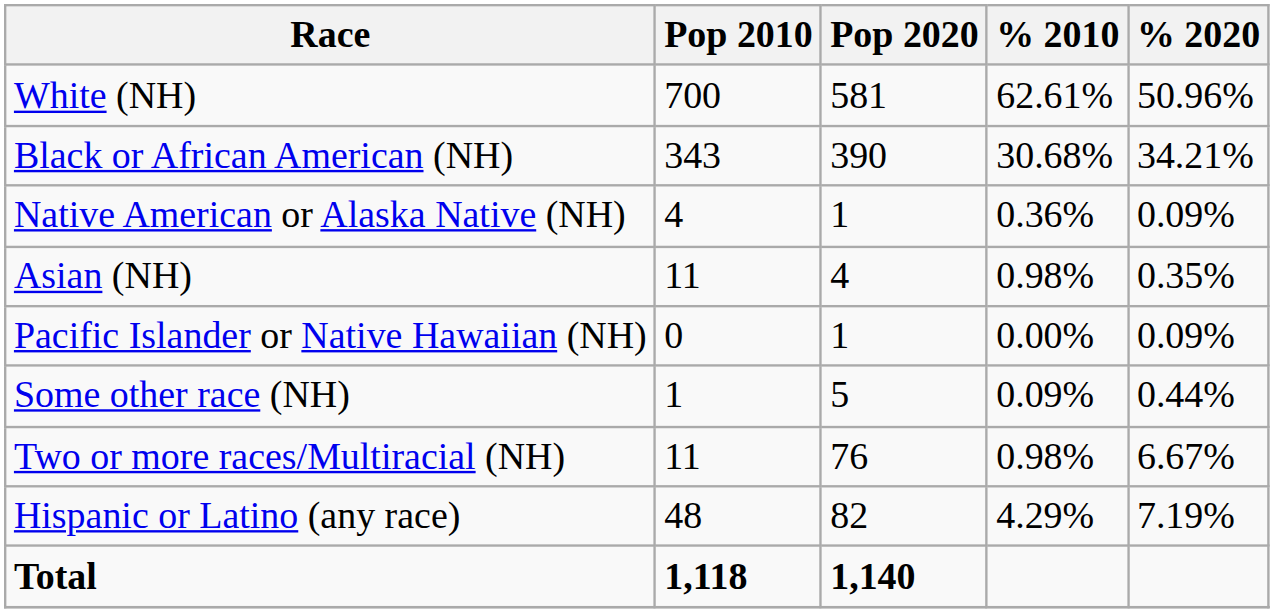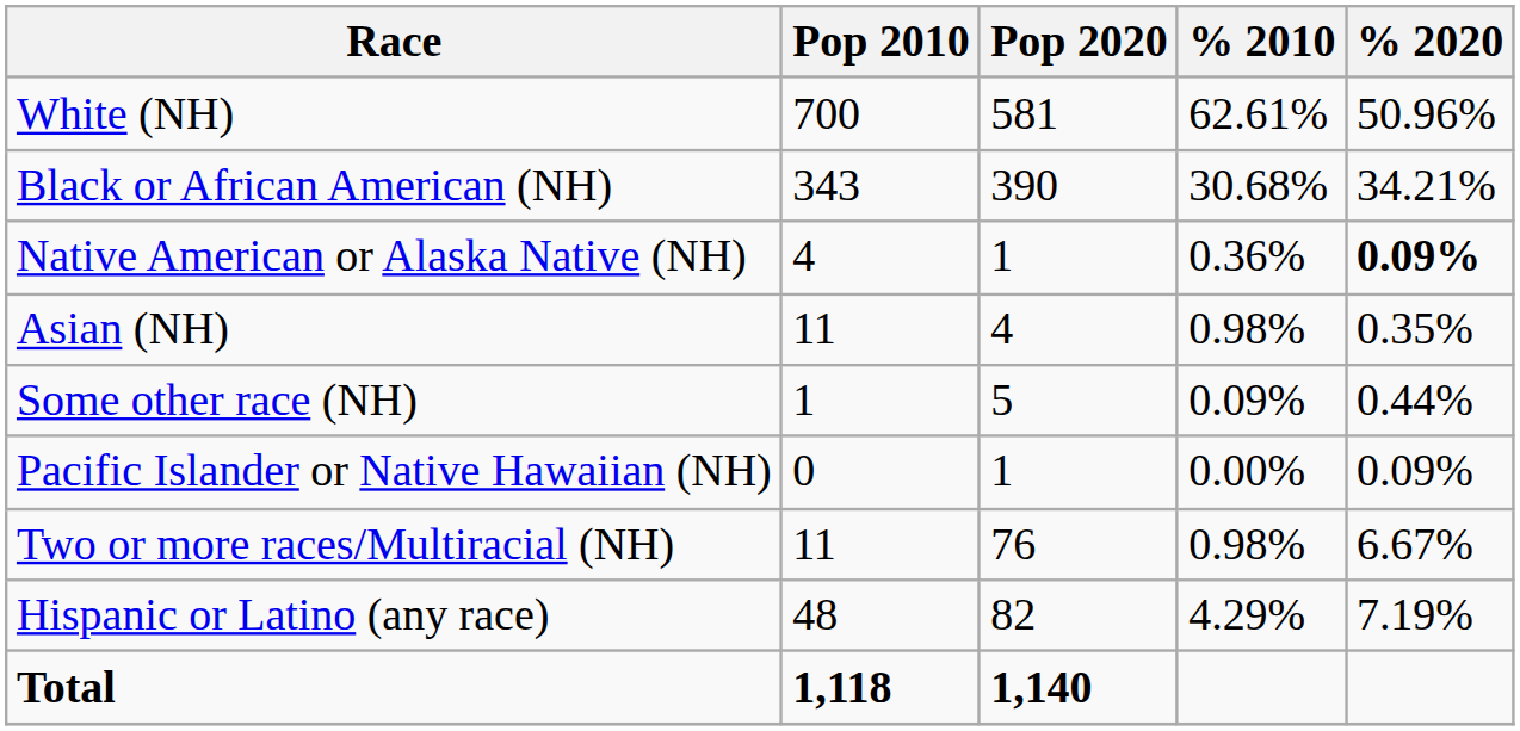Native American or Alaska Native (NH) | % 2020: normal -> bold
rows swapped: Pacific Islander or Native Hawaiian (NH) <-> Some other race (NH)
